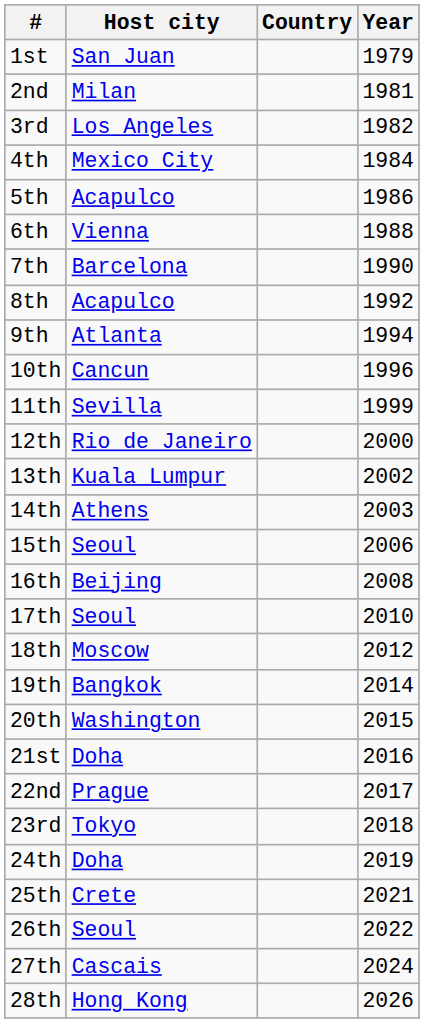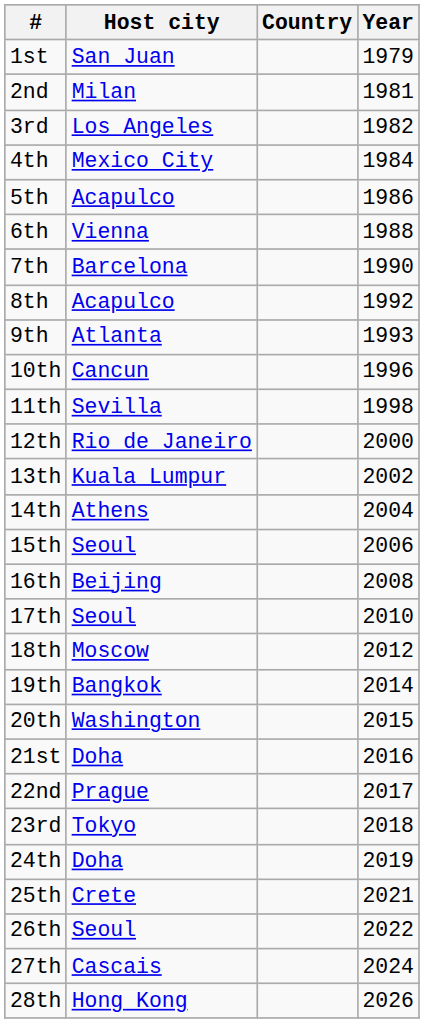9th | Year: 1994 -> 1993
11th | Year: 1999 -> 1998
14th | Year: 2003 -> 2004
